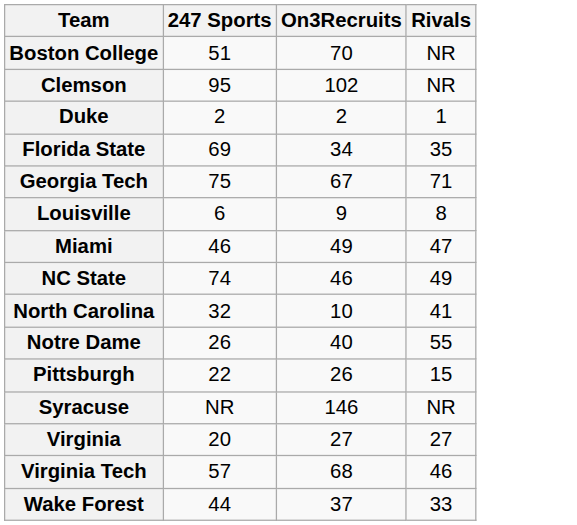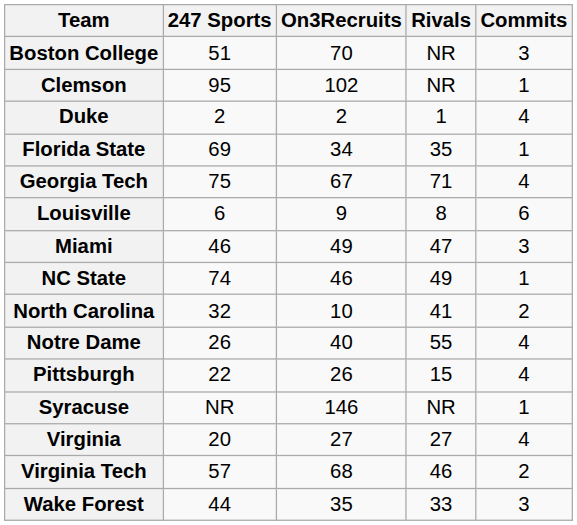+ column: Commits | 3 | 1 | 4 | 1 | 4 | 6 | 3 | 1 | 2 | 4 | 4 | 1 | 4 | 2 | 3
Wake Forest | On3Recruits: 37 -> 35
